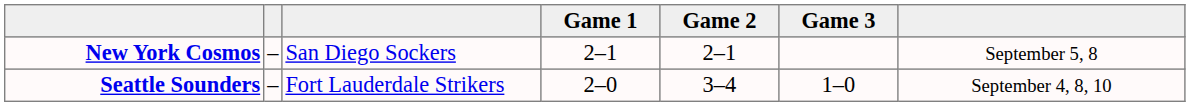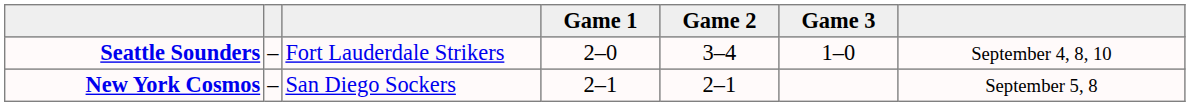rows swapped: New York Cosmos <-> Seattle Sounders
